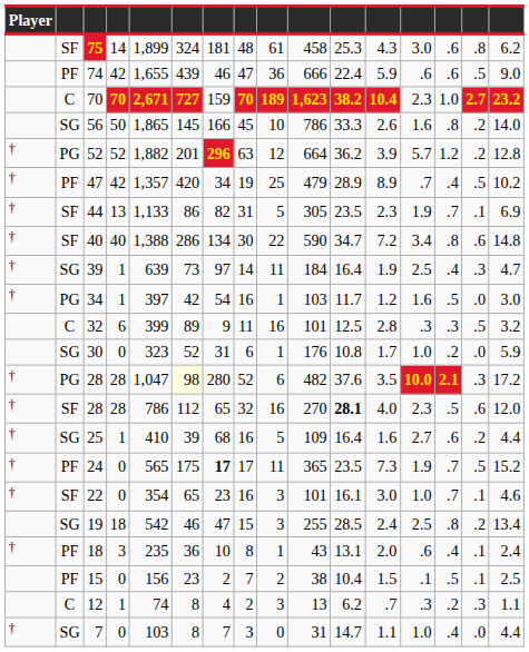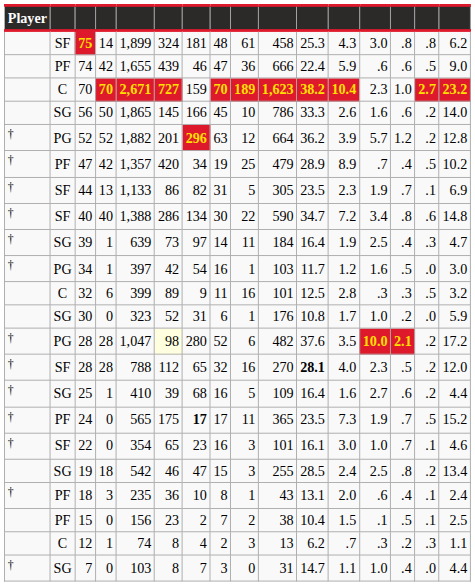75 | column 14: .6 -> .8
56 | column 14: .8 -> .6
PG / 28 | column 15: .3 -> .2
SF / 28 | column 5: 786 -> 788
SF / 28 | column 15: .6 -> .2
